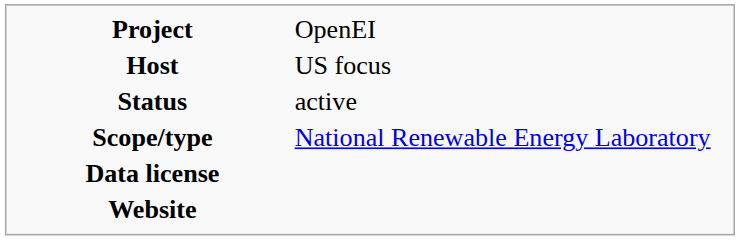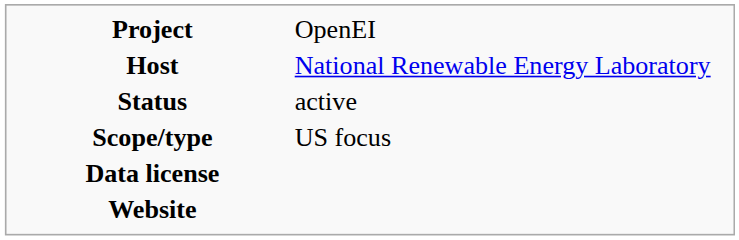Host | column 2: US focus -> National Renewable Energy Laboratory
Scope/type | column 2: National Renewable Energy Laboratory -> US focus
